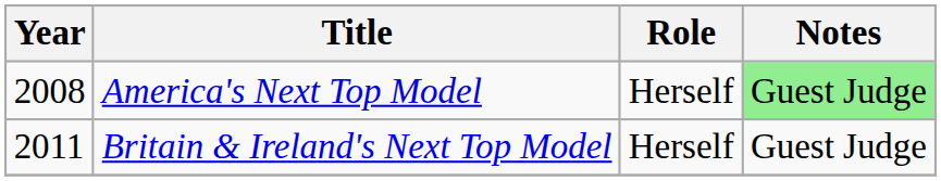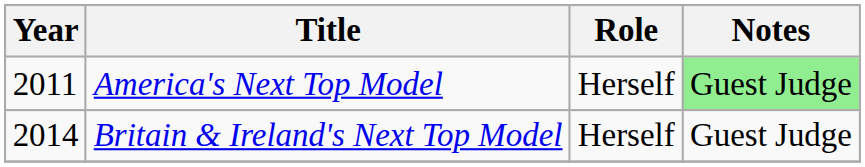America's Next Top Model | Year: 2008 -> 2011
Britain & Ireland's Next Top Model | Year: 2011 -> 2014
